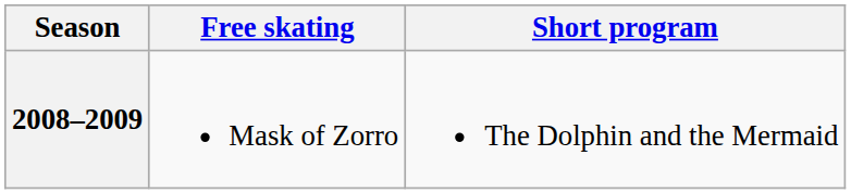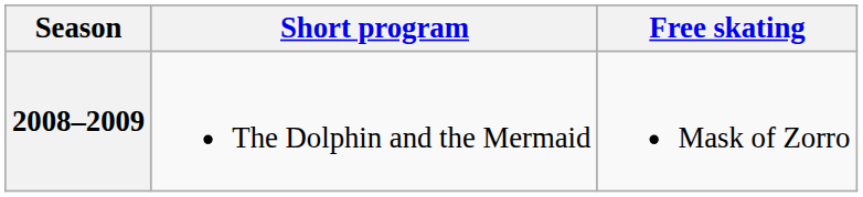columns swapped: Short program <-> Free skating
